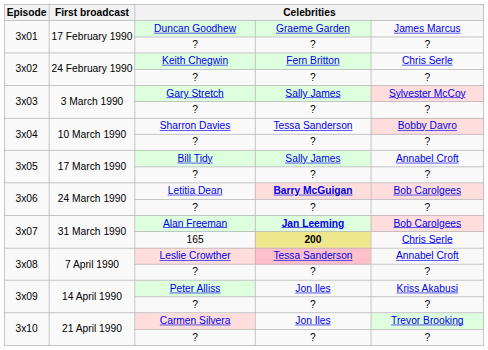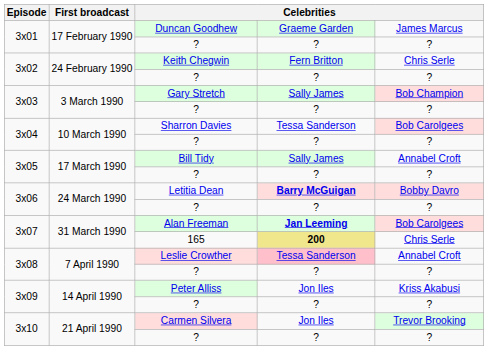Gary Stretch | column 5: Sylvester McCoy -> Bob Champion
Sharron Davies | column 5: Bobby Davro -> Bob Carolgees
Letitia Dean | column 5: Bob Carolgees -> Bobby Davro
